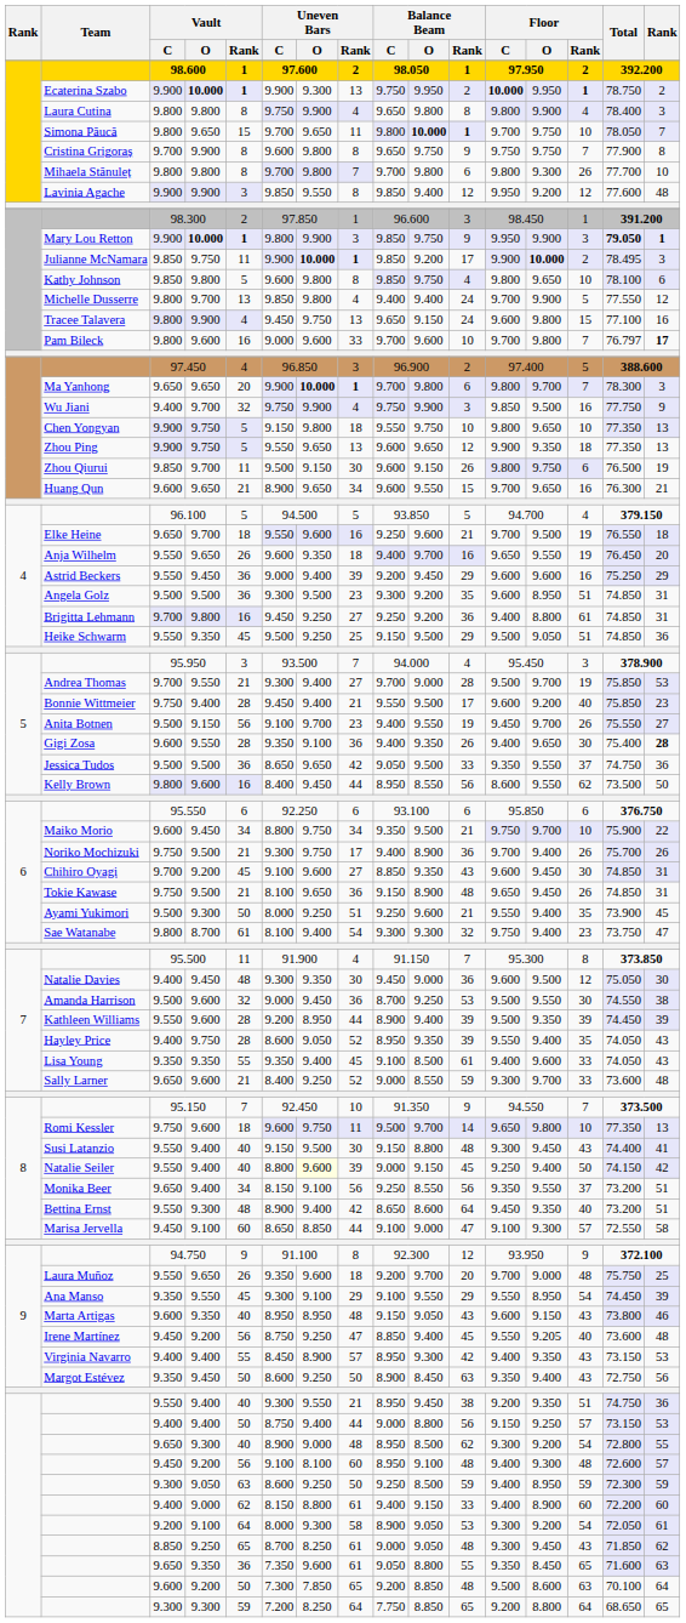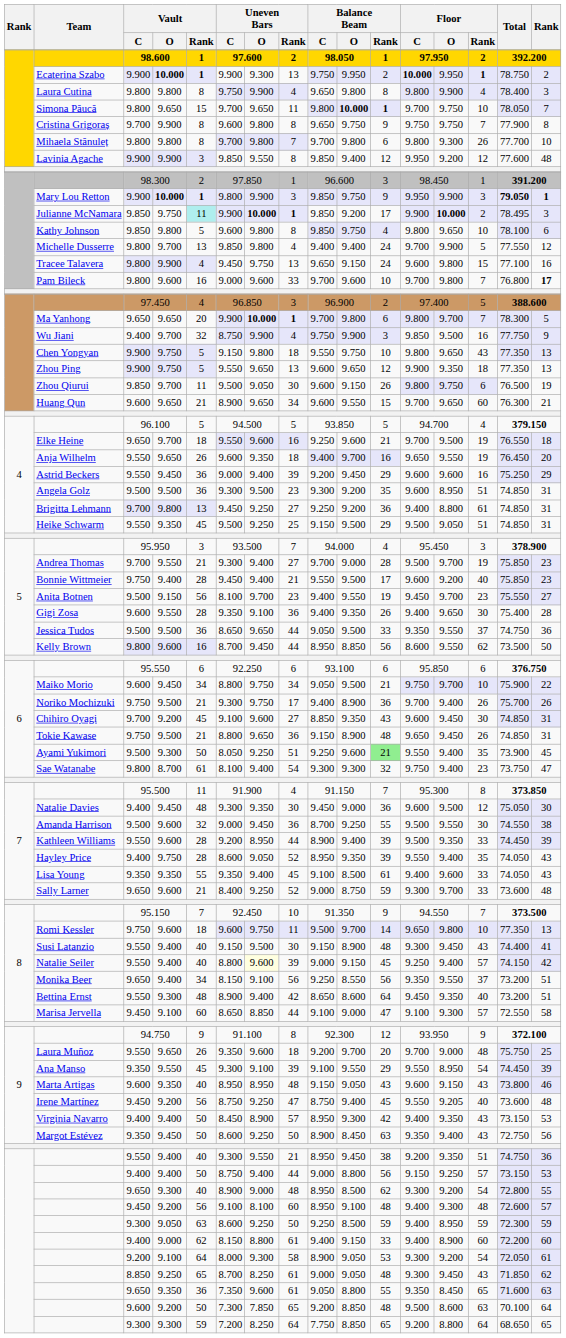Julianne McNamara | Vault / Rank: no background -> paleturquoise background
Pam Bileck | Total: 76.797 -> 76.800
Ma Yanhong | column 16: 3 -> 5
Wu Jiani | Uneven Bars / C: 9.750 -> 8.750
Chen Yongyan | Floor / Rank: 10 -> 43
Zhou Qiurui | Uneven Bars / O: 9.150 -> 9.050
Huang Qun | Floor / Rank: 16 -> 60
Brigitta Lehmann | Vault / Rank: 16 -> 13
Heike Schwarm | column 16: 36 -> 31
Andrea Thomas | column 16: 53 -> 23
Anita Botnen | Uneven Bars / C: 9.100 -> 8.100
Anita Botnen | Floor / Rank: 26 -> 23
Gigi Zosa | column 16: bold -> normal
Jessica Tudos | Uneven Bars / Rank: 42 -> 44
Kelly Brown | Uneven Bars / C: 8.400 -> 8.700
Kelly Brown | Balance Beam / O: 8.550 -> 8.850
Maiko Morio | Balance Beam / C: 9.350 -> 9.050
Tokie Kawase | Uneven Bars / C: 8.100 -> 8.800
Ayami Yukimori | Uneven Bars / C: 8.000 -> 8.050
Ayami Yukimori | Balance Beam / Rank: no background -> lightgreen background
Amanda Harrison | Balance Beam / Rank: 53 -> 55
Kathleen Williams | Floor / Rank: 39 -> 33
Sally Larner | Balance Beam / O: 8.550 -> 8.750
Susi Latanzio | Balance Beam / O: 8.800 -> 8.900
Natalie Seiler | Floor / Rank: 50 -> 57
Ana Manso | Uneven Bars / Rank: 29 -> 39
Irene Martínez | Balance Beam / C: 8.850 -> 8.750
Virginia Navarro | Vault / Rank: 55 -> 50
